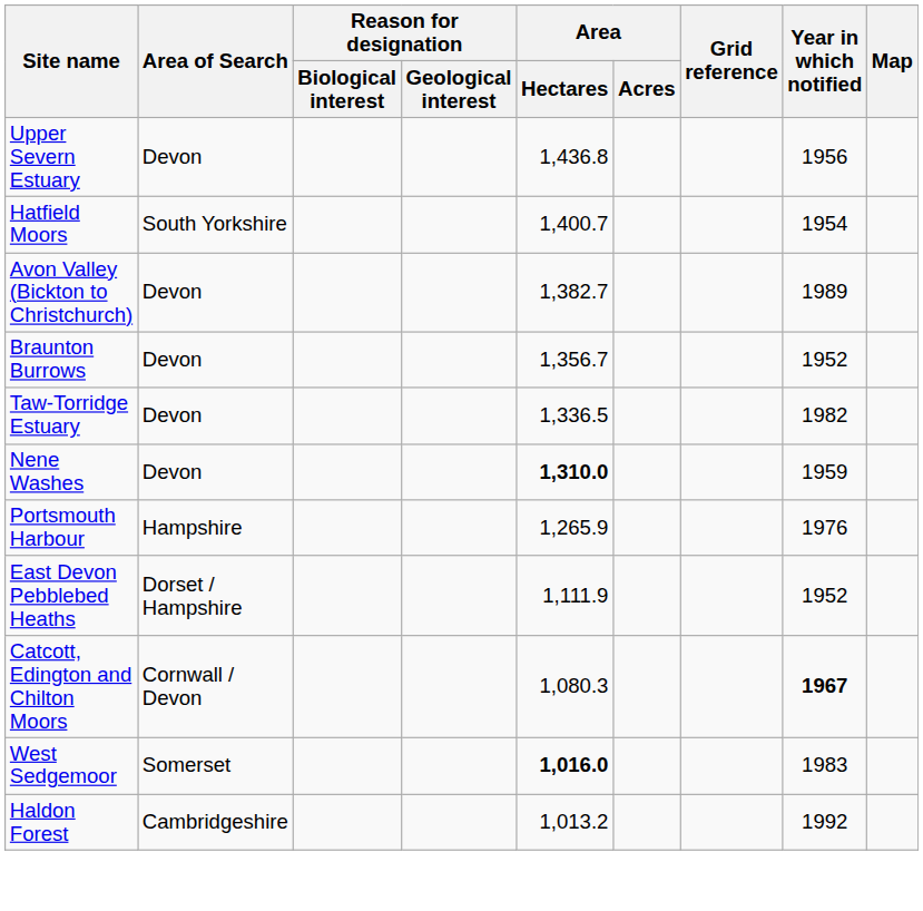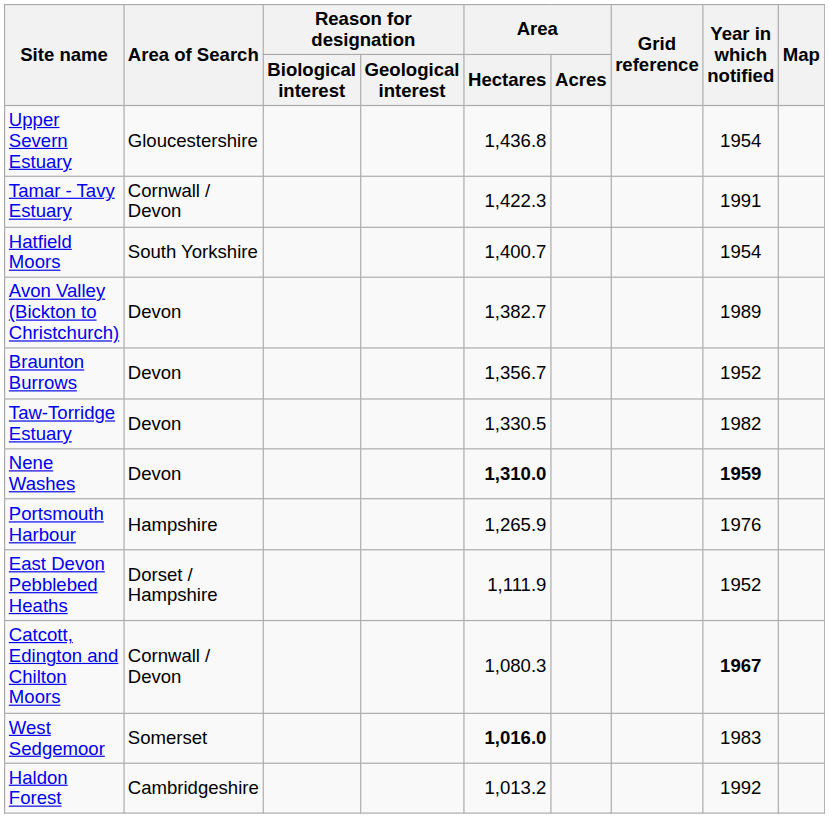Upper Severn Estuary | Area of Search: Devon -> Gloucestershire
Upper Severn Estuary | Year in which notified: 1956 -> 1954
+ row: Tamar - Tavy Estuary | Cornwall / Devon | 1,422.3 | 1991
Taw-Torridge Estuary | Area / Hectares: 1,336.5 -> 1,330.5
Nene Washes | Year in which notified: normal -> bold
